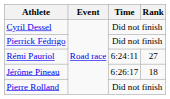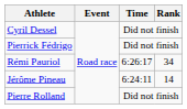Rémi Pauriol | Time: 6:24:11 -> 6:26:17
Rémi Pauriol | Rank: 27 -> 34
Jérôme Pineau | Time: 6:26:17 -> 6:24:11
Jérôme Pineau | Rank: 18 -> 14
